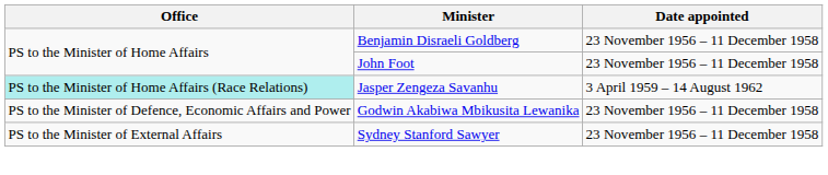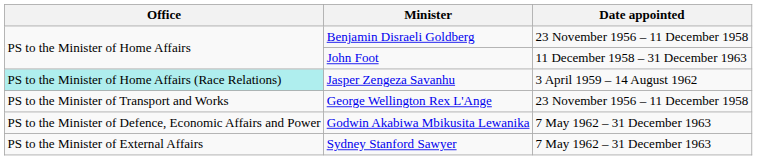John Foot | Date appointed: 23 November 1956 – 11 December 1958 -> 11 December 1958 – 31 December 1963
+ row: PS to the Minister of Transport and Works | George Wellington Rex L'Ange | 23 November 1956 – 11 December 1958
Godwin Akabiwa Mbikusita Lewanika | Date appointed: 23 November 1956 – 11 December 1958 -> 7 May 1962 – 31 December 1963
Sydney Stanford Sawyer | Date appointed: 23 November 1956 – 11 December 1958 -> 7 May 1962 – 31 December 1963
